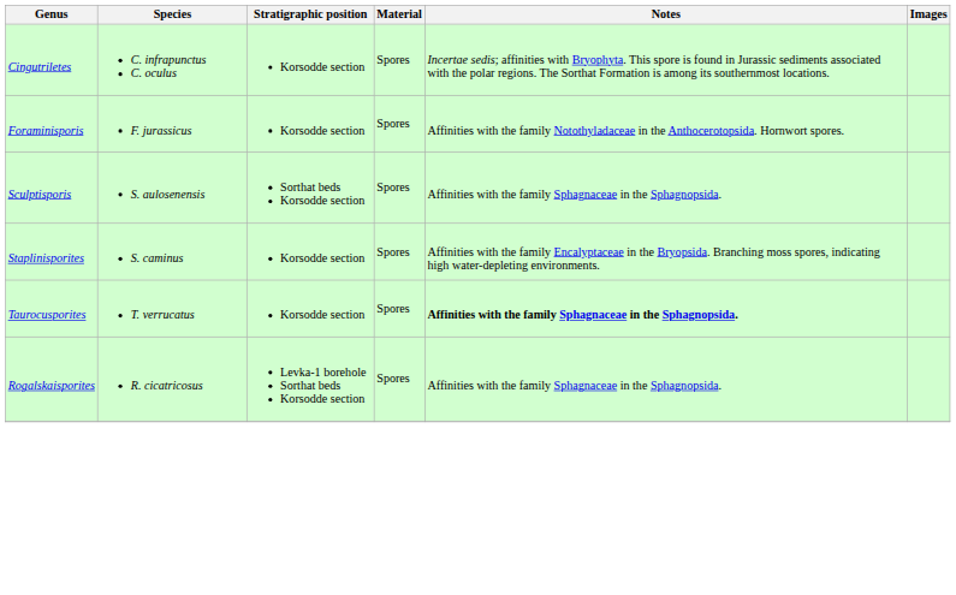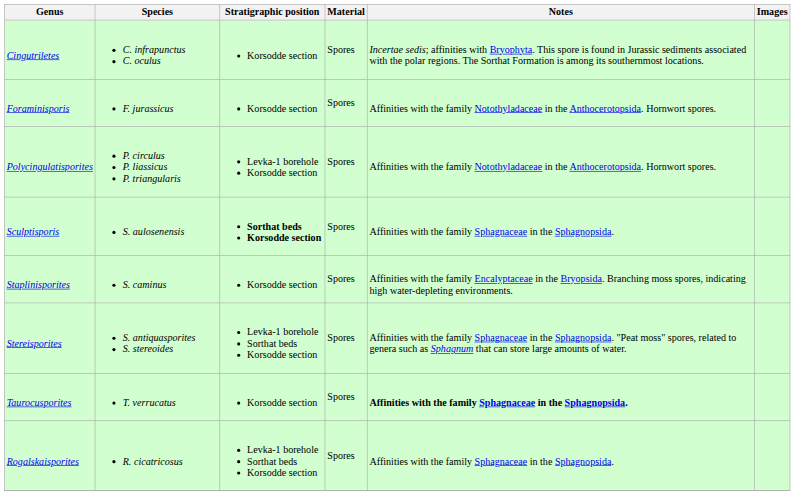+ row: Polycingulatisporites | P. circulus P. liassicus P. triangularis | Levka-1 borehole Korsodde section | Spores | Affinities with the family Notothyladaceae in the Anthocerotopsida. Hornwort spores.
Sculptisporis | Stratigraphic position: normal -> bold
+ row: Stereisporites | S. antiquasporites S. stereoides | Levka-1 borehole Sorthat beds Korsodde section | Spores | Affinities with the family Sphagnaceae in the Sphagnopsida. "Peat moss" spores, related to genera such as Sphagnum that can store large amounts of water.
